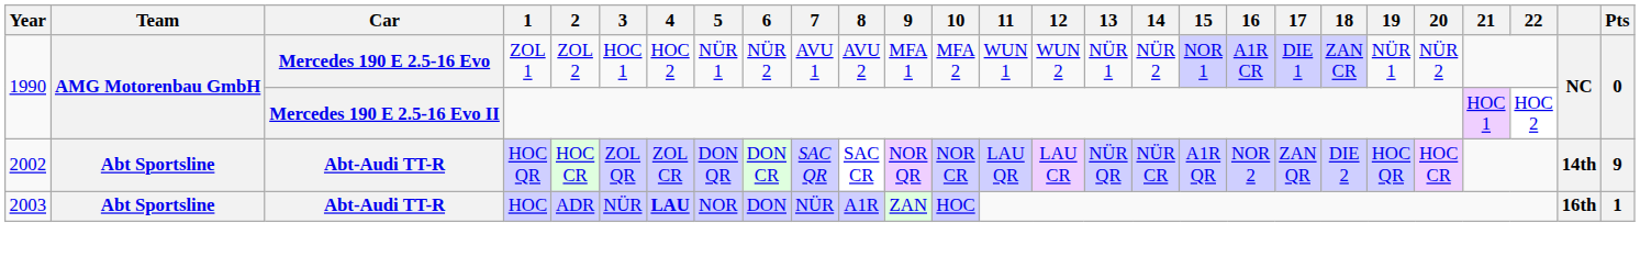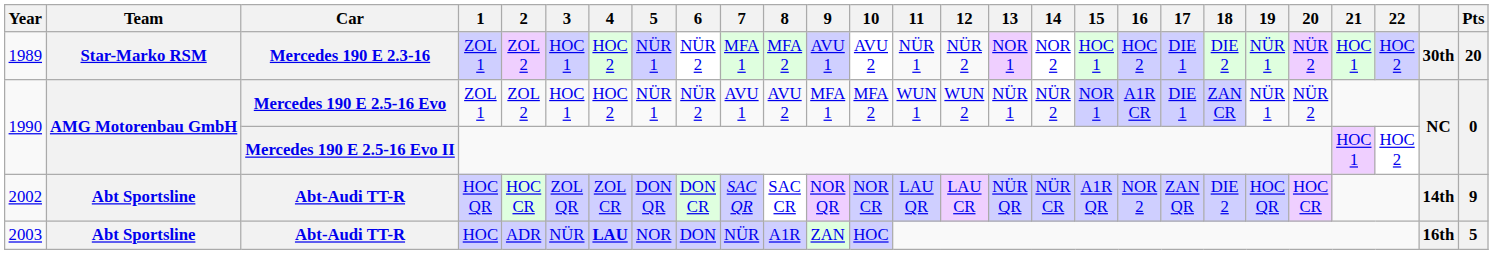+ row: 1989 | Star-Marko RSM | Mercedes 190 E 2.3-16 | ZOL 1 | ZOL 2 | HOC 1 | HOC 2 | NÜR 1 | NÜR 2 | MFA 1 | MFA 2 | AVU 1 | AVU 2 | NÜR 1 | NÜR 2 | NOR 1 | NOR 2 | HOC 1 | HOC 2 | DIE 1 | DIE 2 | NÜR 1 | NÜR 2 | HOC 1 | HOC 2 | 30th | 20
2003 | Pts: 1 -> 5
